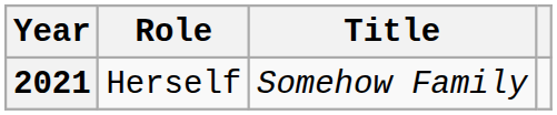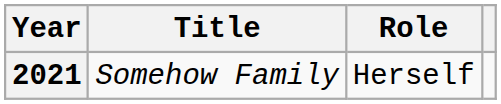columns swapped: Title <-> Role
